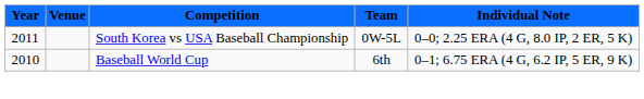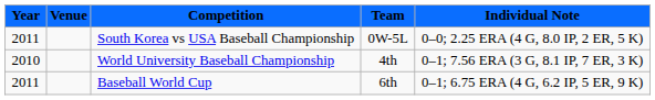+ row: 2010 | World University Baseball Championship | 4th | 0–1; 7.56 ERA (3 G, 8.1 IP, 7 ER, 3 K)
Baseball World Cup | Year: 2010 -> 2011
